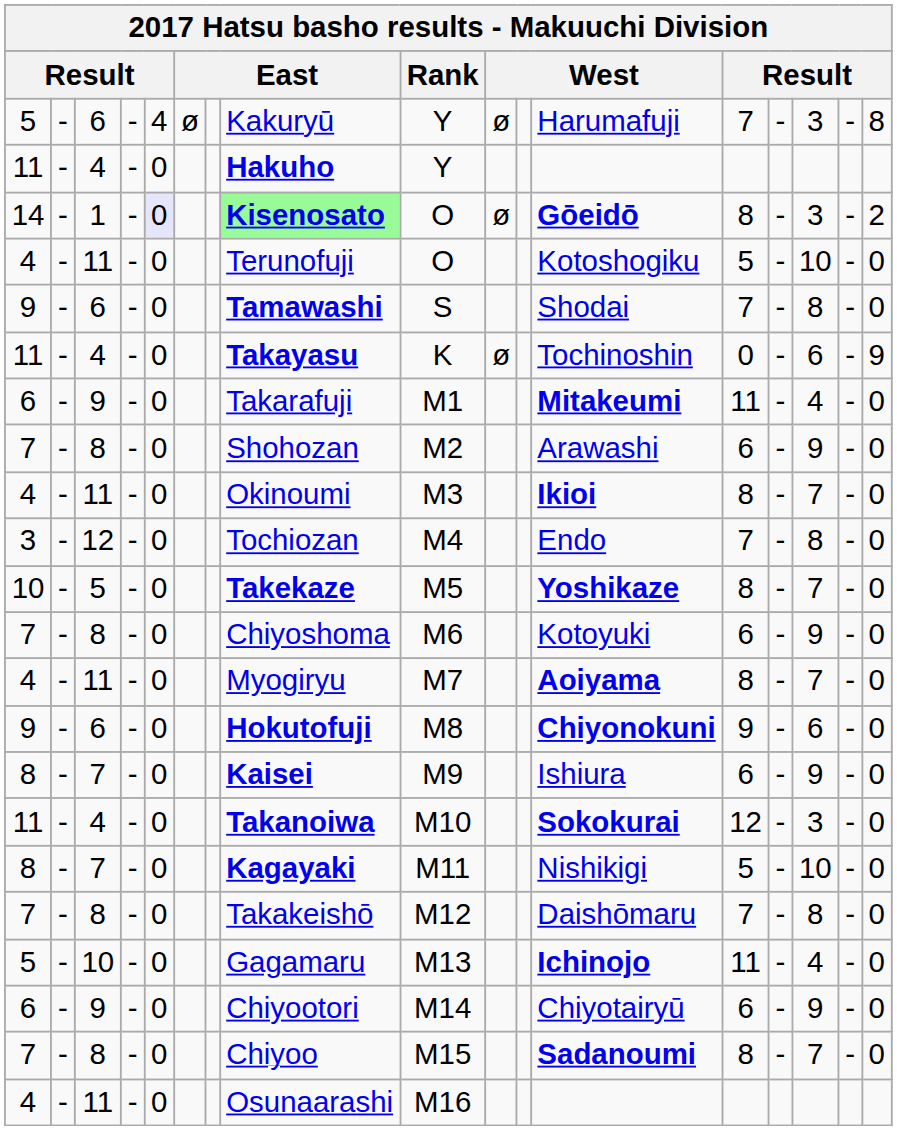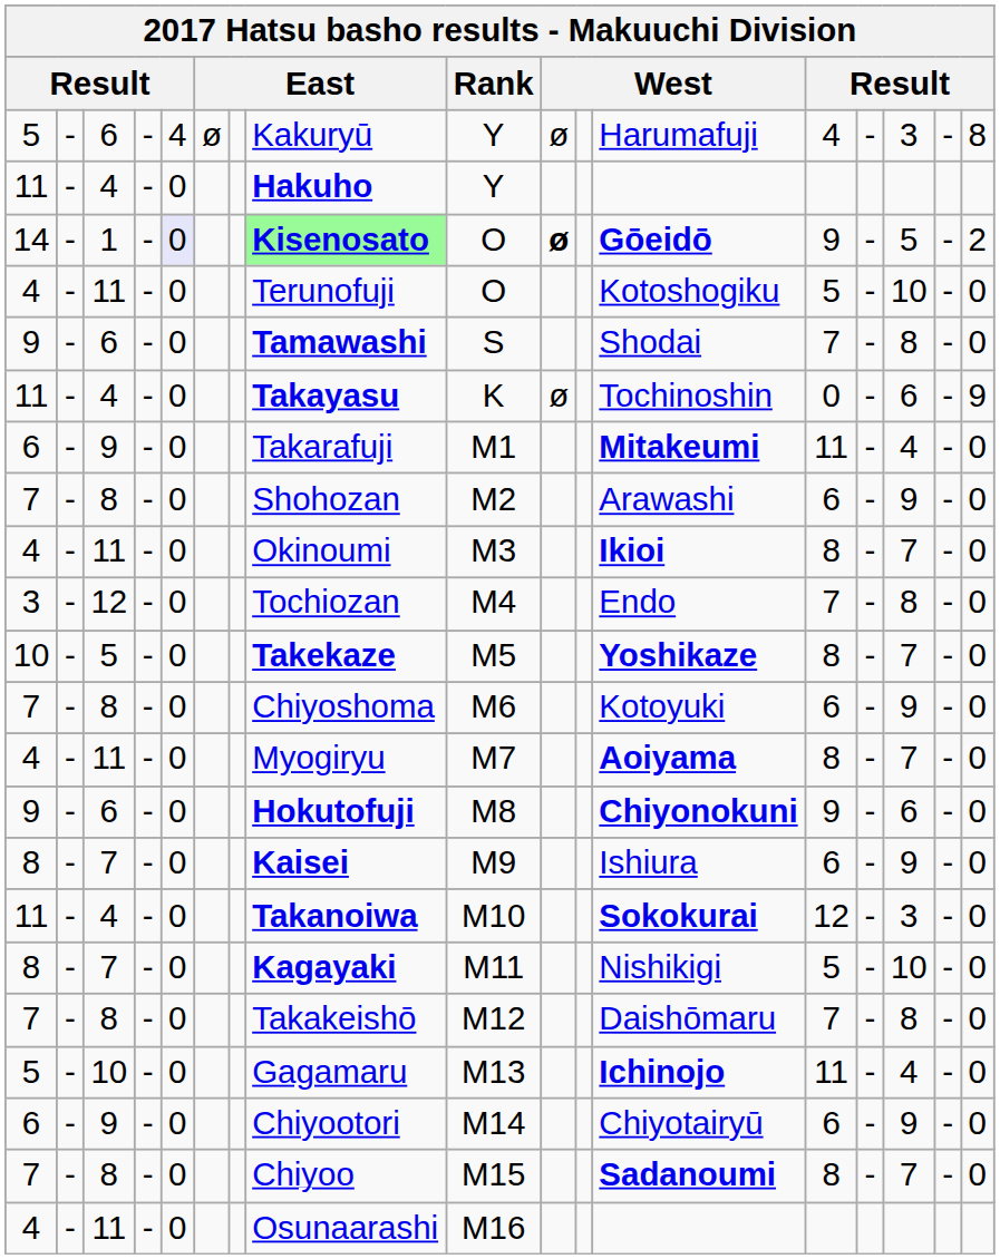5 / 6 | column 13: 7 -> 4
14 | column 10: normal -> bold
14 | column 13: 8 -> 9
14 | column 15: 3 -> 5
